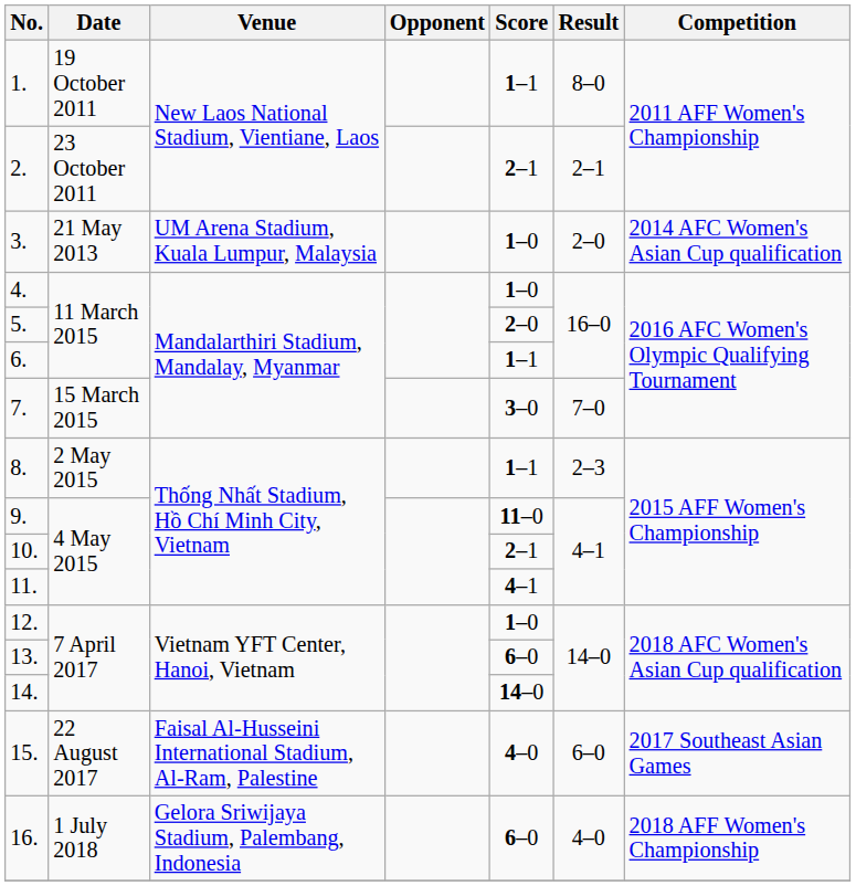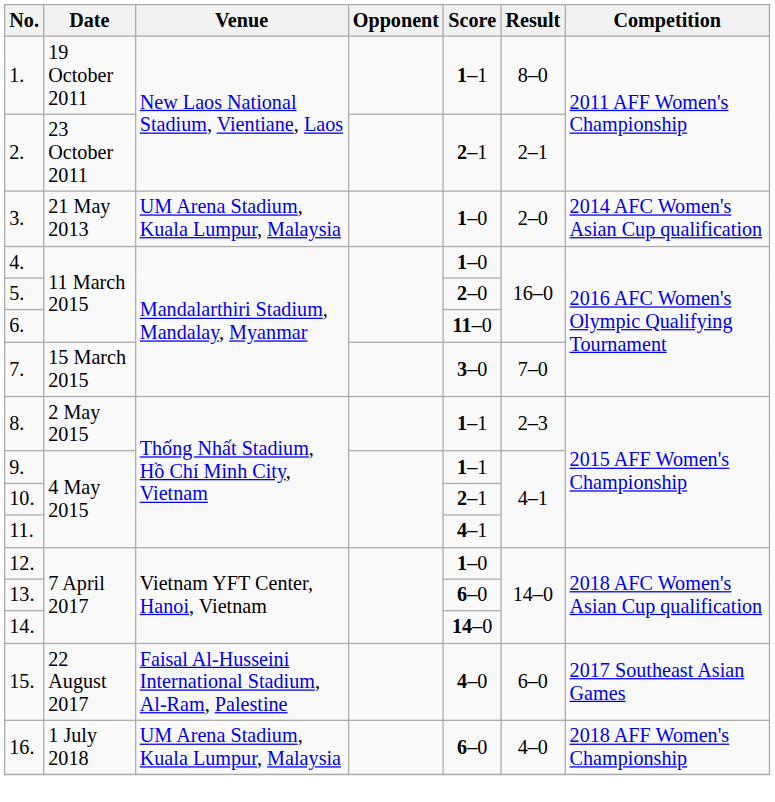6. | Score: 1–1 -> 11–0
9. | Score: 11–0 -> 1–1
16. | Venue: Gelora Sriwijaya Stadium, Palembang, Indonesia -> UM Arena Stadium, Kuala Lumpur, Malaysia
